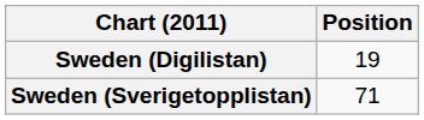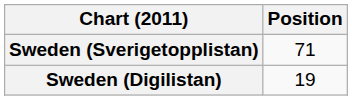rows swapped: Sweden (Sverigetopplistan) <-> Sweden (Digilistan)
